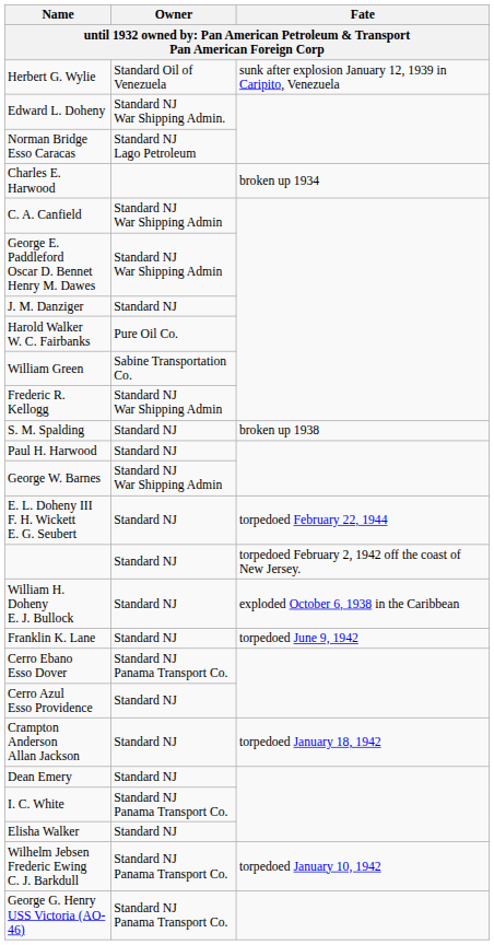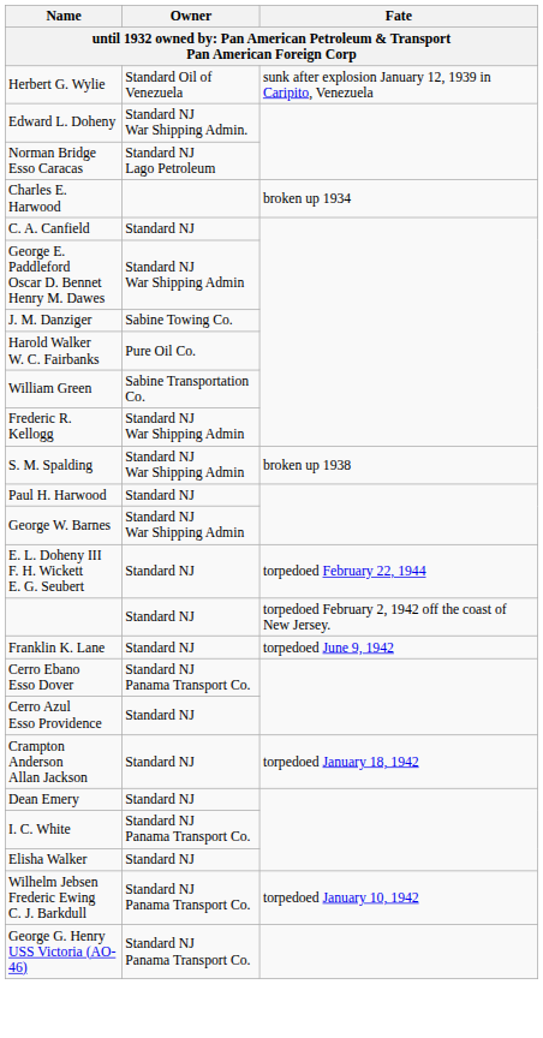C. A. Canfield | Owner: Standard NJ War Shipping Admin -> Standard NJ
J. M. Danziger | Owner: Standard NJ -> Sabine Towing Co.
S. M. Spalding | Owner: Standard NJ -> Standard NJ War Shipping Admin
- row: William H. Doheny E. J. Bullock | Standard NJ | exploded October 6, 1938 in the Caribbean
